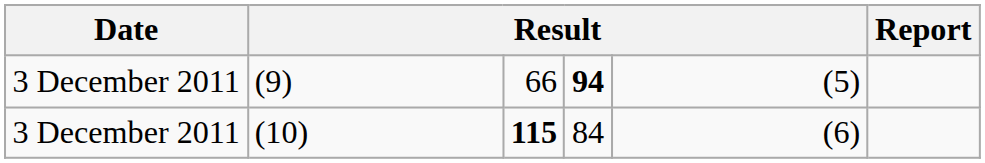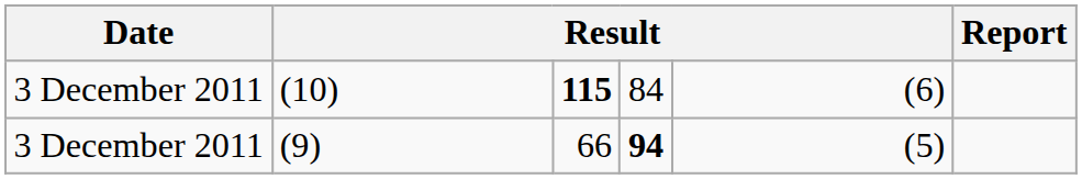rows swapped: (9) <-> (10)
